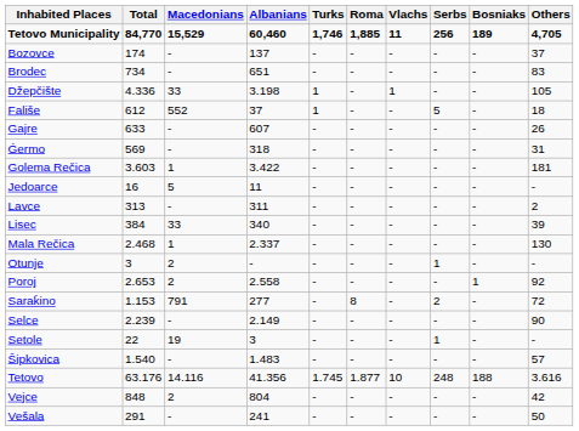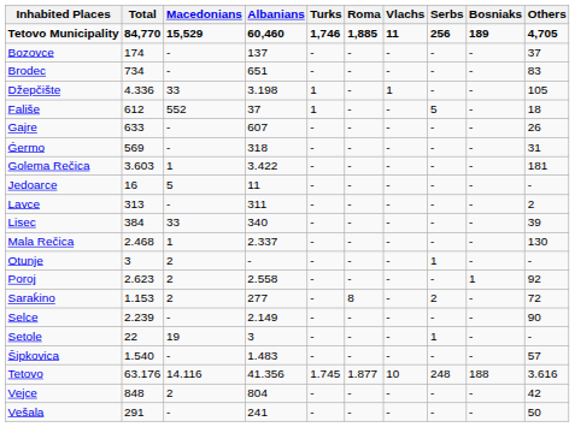Poroj | Total: 2.653 -> 2.623
Saraḱino | Macedonians: 791 -> 2
